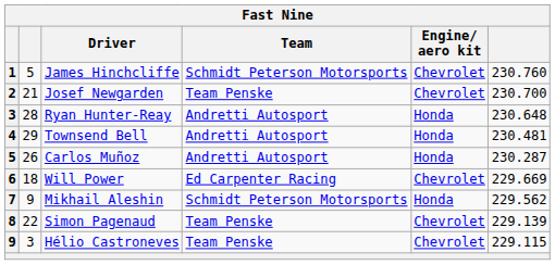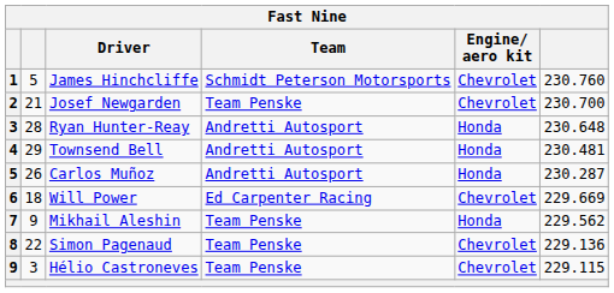Mikhail Aleshin | Team: Schmidt Peterson Motorsports -> Team Penske
Simon Pagenaud | column 6: 229.139 -> 229.136
